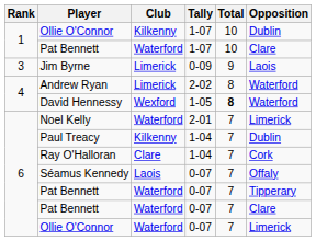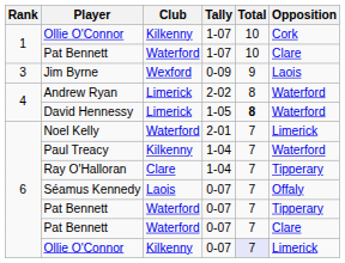Ollie O'Connor / 1-07 | Opposition: Dublin -> Cork
Jim Byrne | Club: Limerick -> Wexford
David Hennessy | Club: Wexford -> Limerick
Paul Treacy | Opposition: Dublin -> Waterford
Ray O'Halloran | Opposition: Cork -> Tipperary
Ollie O'Connor / 0-07 | Club: Waterford -> Kilkenny
Ollie O'Connor / 0-07 | Total: no background -> lavender background
